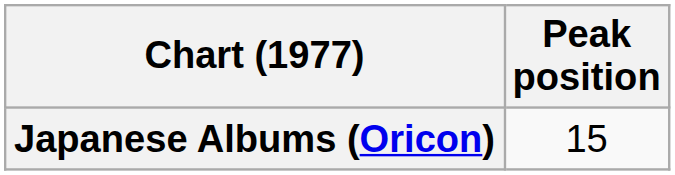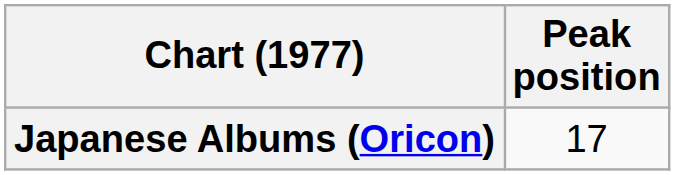Japanese Albums (Oricon) | Peak position: 15 -> 17
